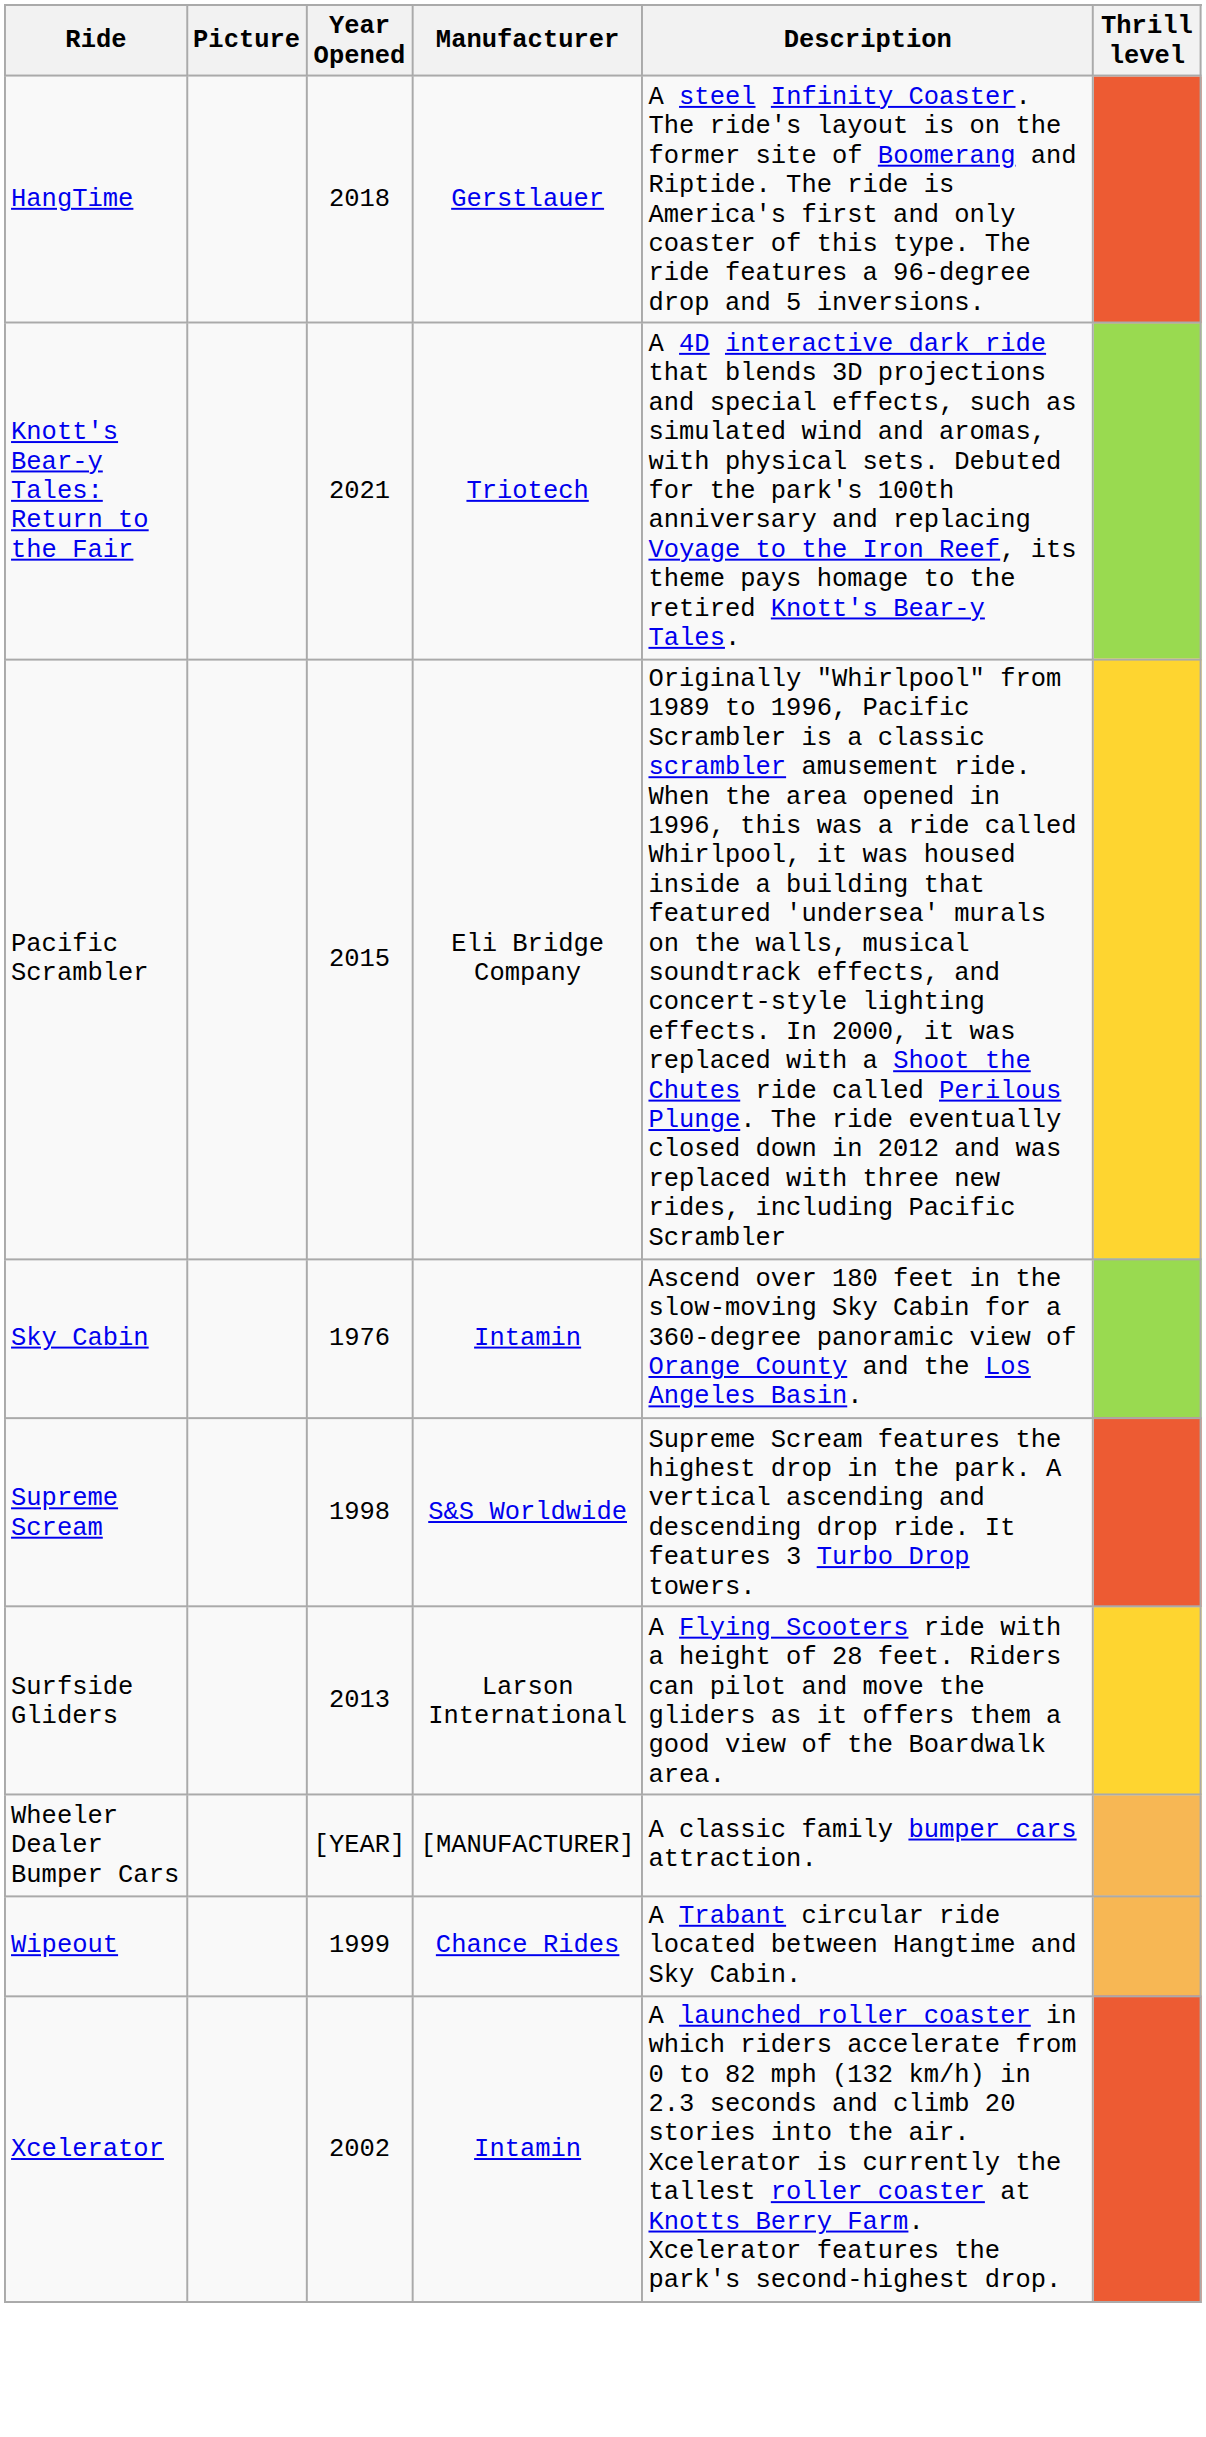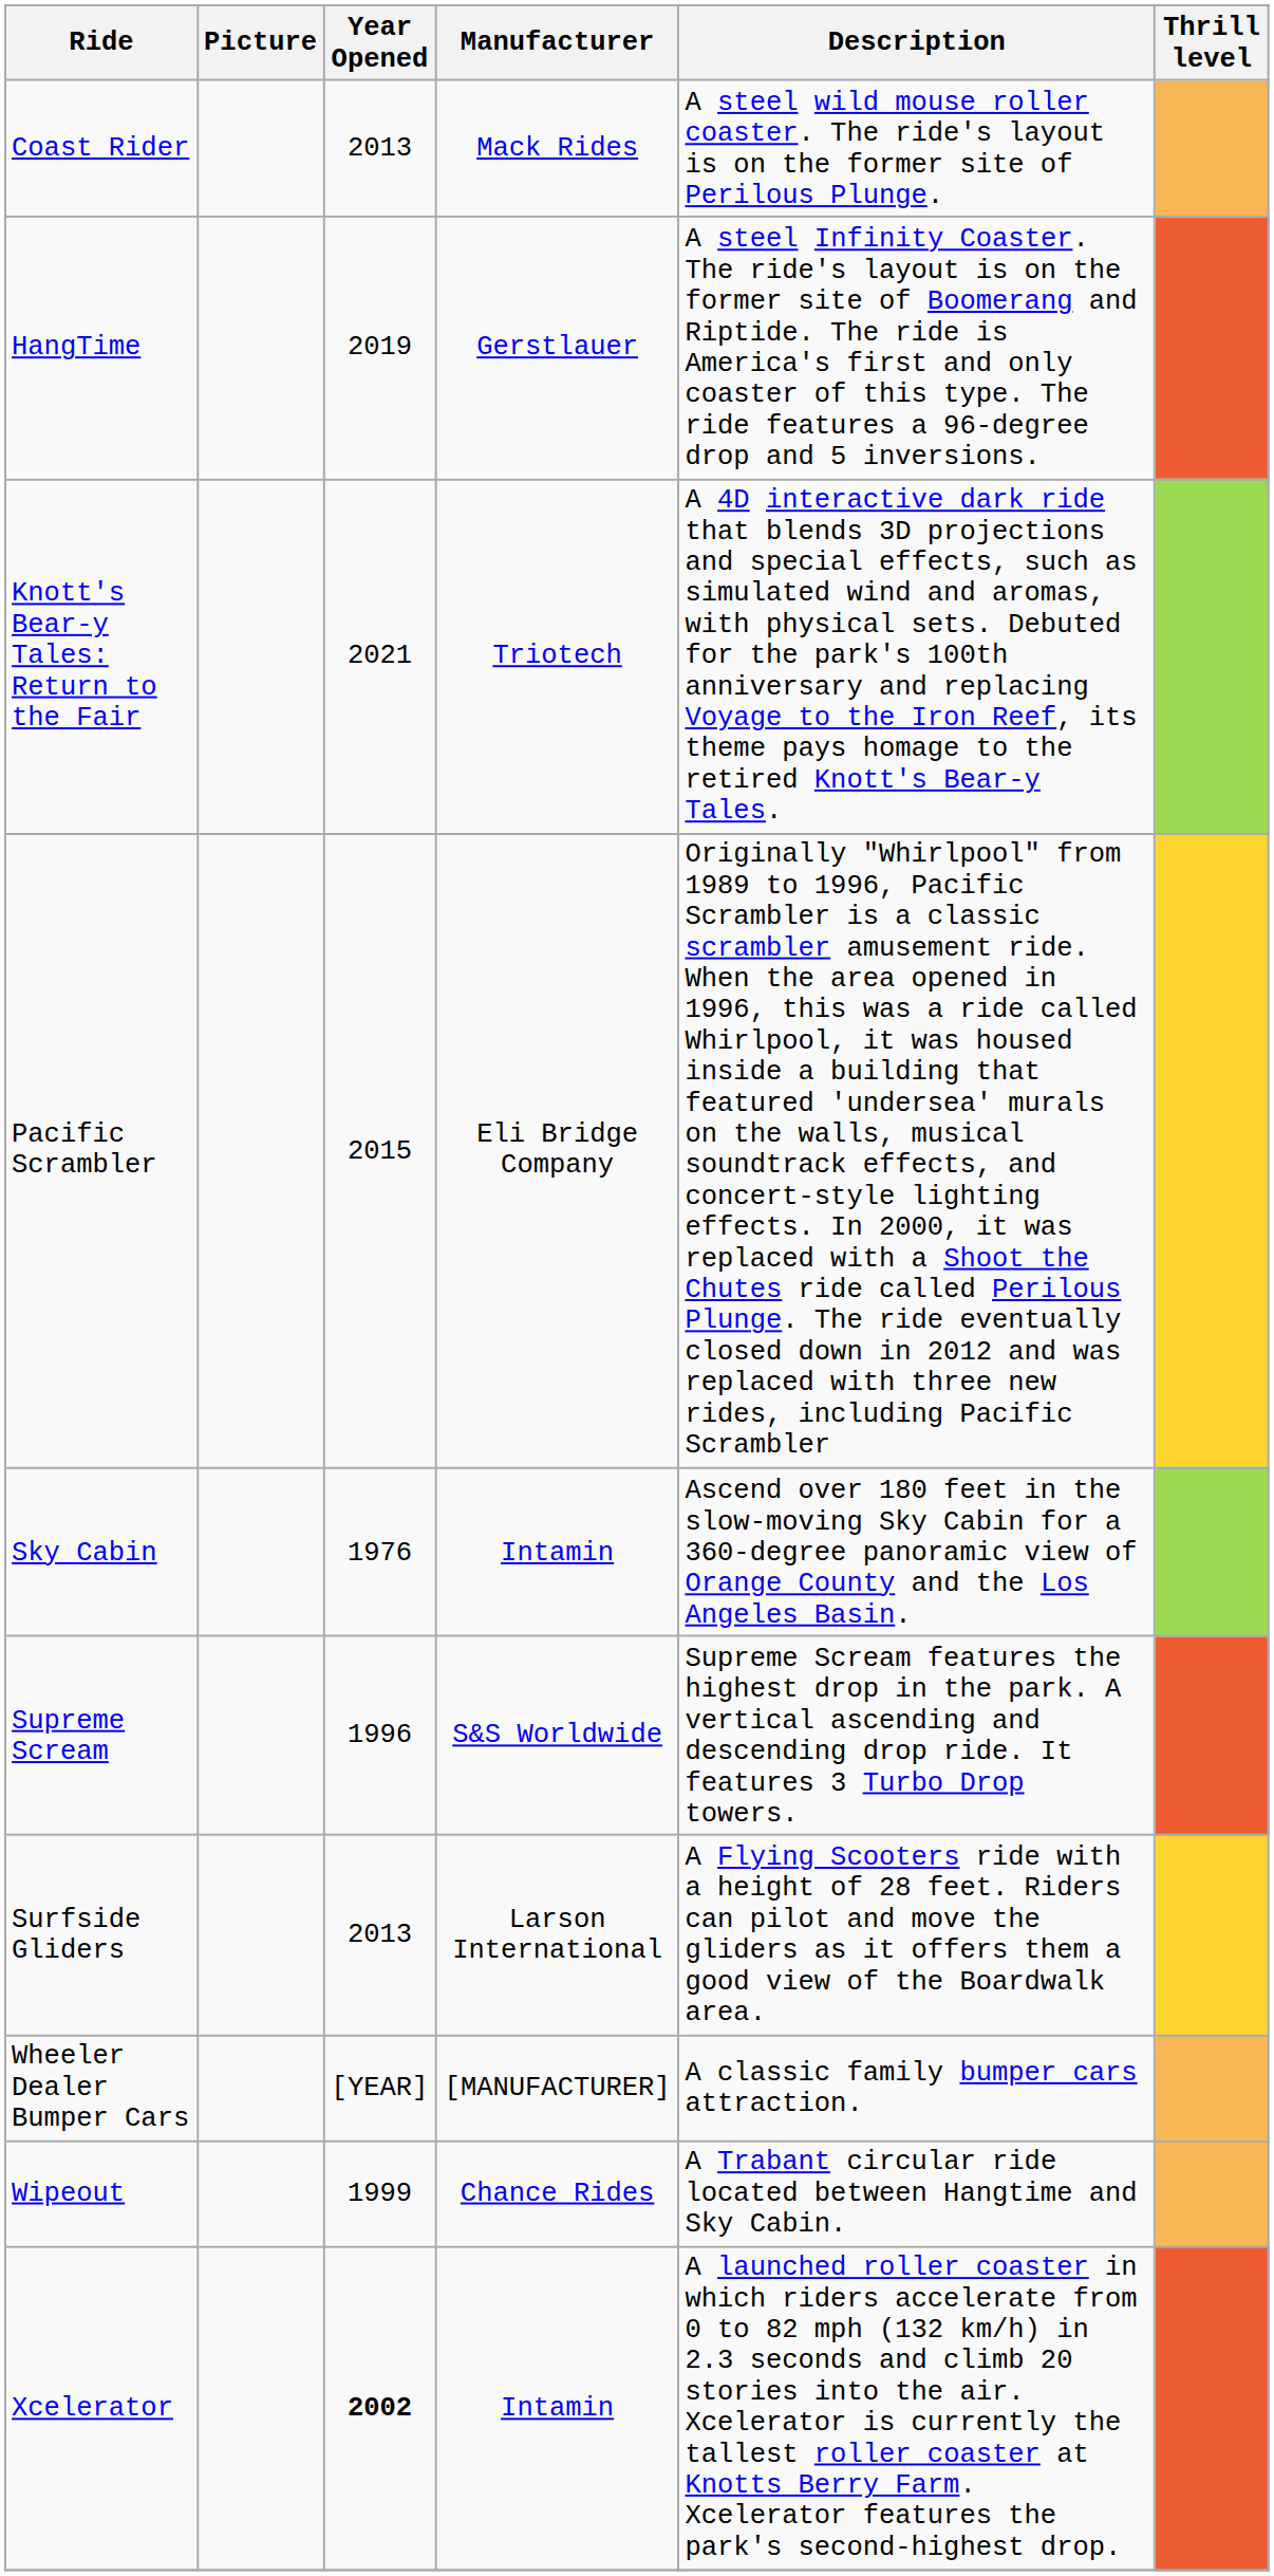+ row: Coast Rider | 2013 | Mack Rides | A steel wild mouse roller coaster. The ride's layout is on the former site of Perilous Plunge.
HangTime | Year Opened: 2018 -> 2019
Supreme Scream | Year Opened: 1998 -> 1996
Xcelerator | Year Opened: normal -> bold
